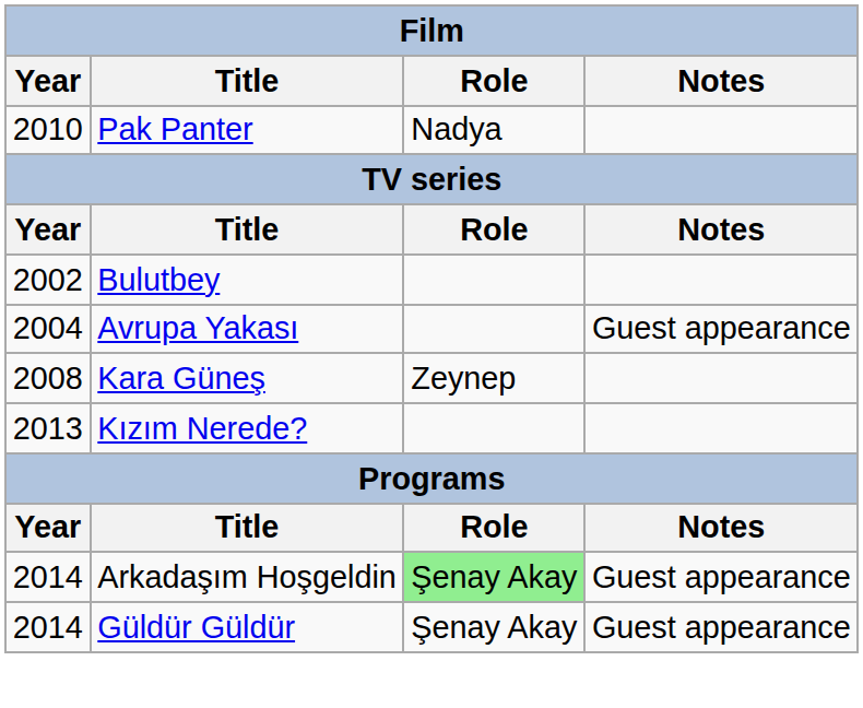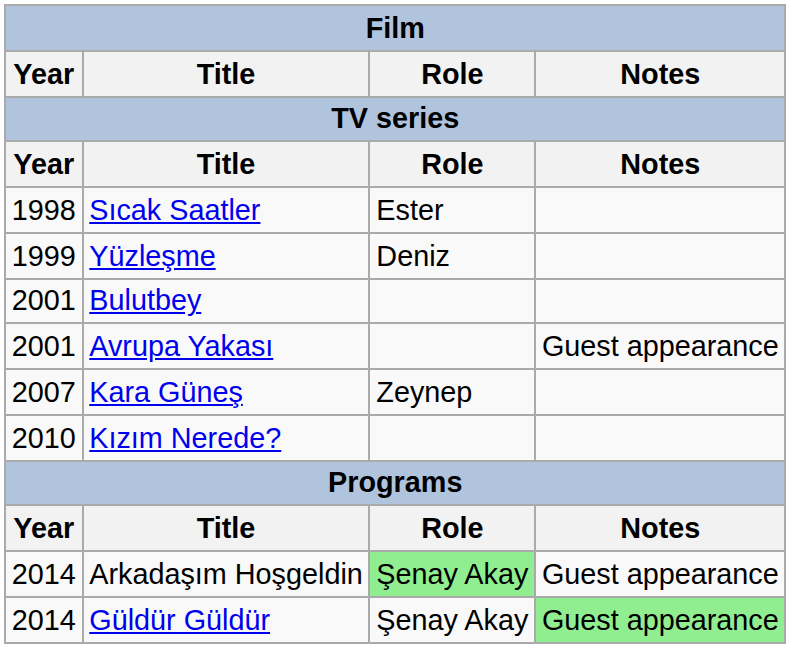- row: 2010 | Pak Panter | Nadya
+ row: 1998 | Sıcak Saatler | Ester
+ row: 1999 | Yüzleşme | Deniz
Bulutbey | Year: 2002 -> 2001
Avrupa Yakası | Year: 2004 -> 2001
Kara Güneş | Year: 2008 -> 2007
Kızım Nerede? | Year: 2013 -> 2010
Güldür Güldür | Notes: no background -> lightgreen background
